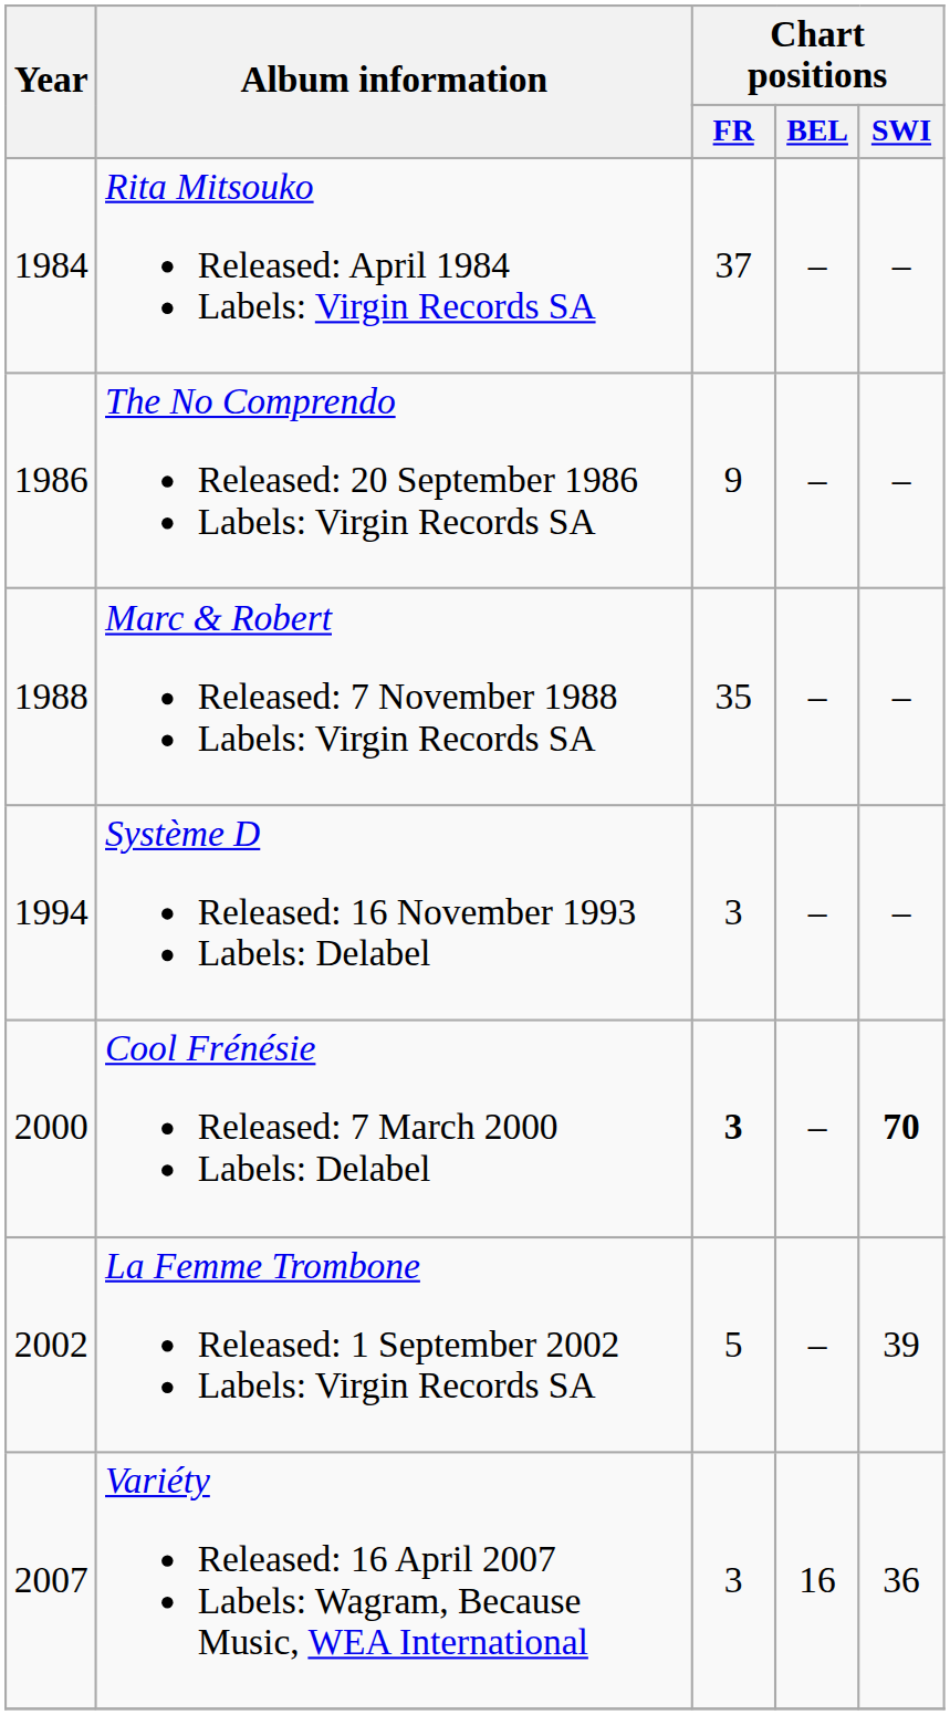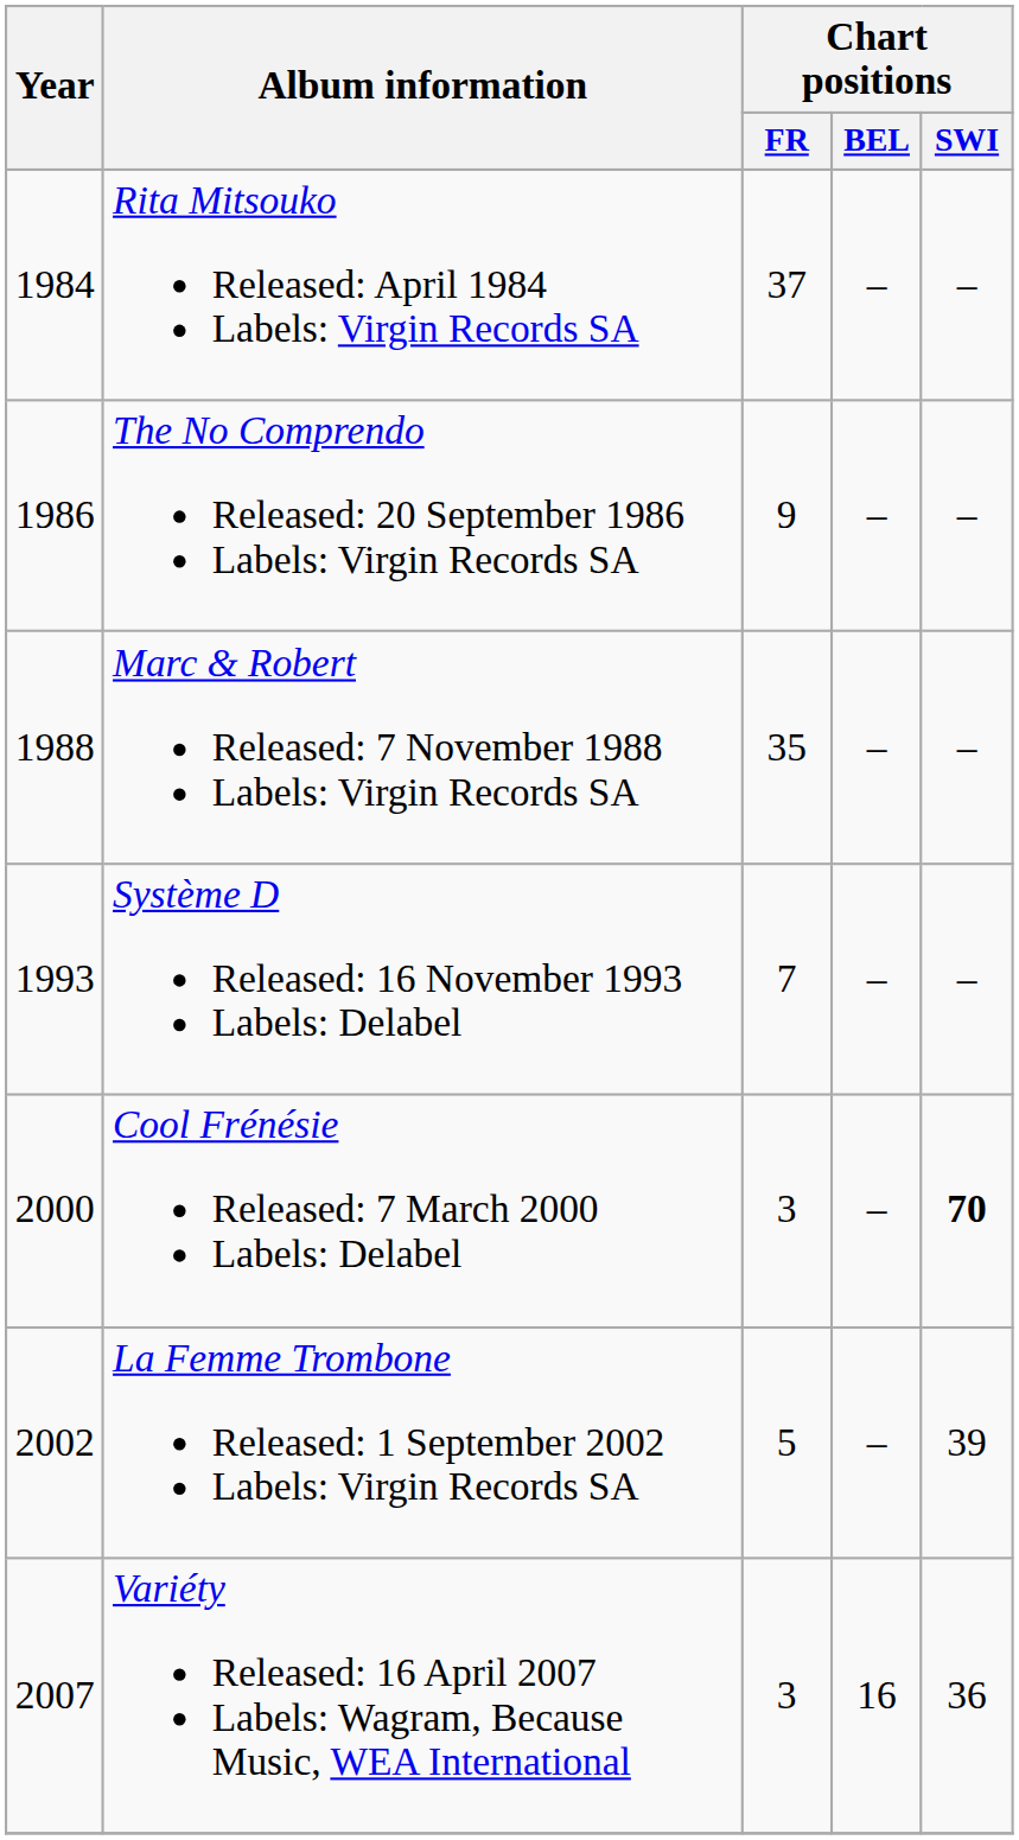Système D Released: 16 November 1993 Labels: Delabel | Year: 1994 -> 1993
Système D Released: 16 November 1993 Labels: Delabel | Chart positions / FR: 3 -> 7
Cool Frénésie Released: 7 March 2000 Labels: Delabel | Chart positions / FR: bold -> normal
